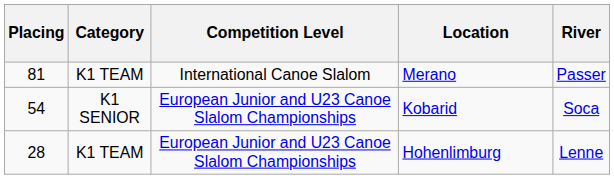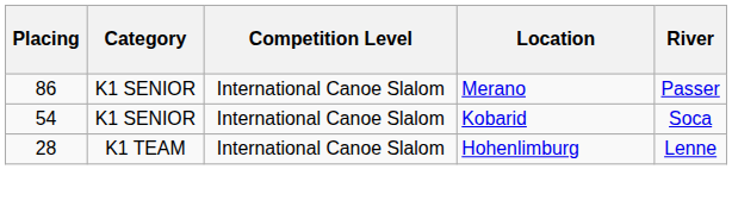Merano | Placing: 81 -> 86
Merano | Category: K1 TEAM -> K1 SENIOR
Kobarid | Competition Level: European Junior and U23 Canoe Slalom Championships -> International Canoe Slalom
Hohenlimburg | Competition Level: European Junior and U23 Canoe Slalom Championships -> International Canoe Slalom
